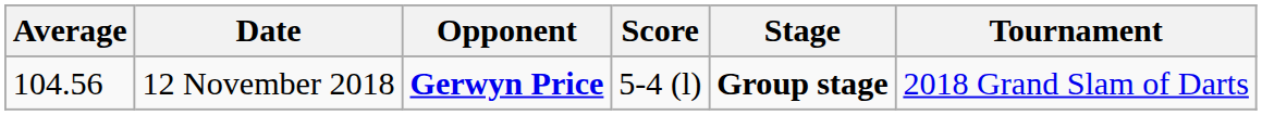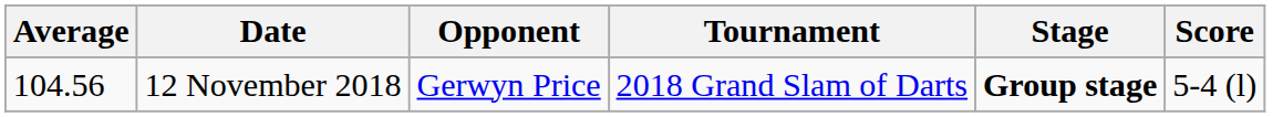columns swapped: Tournament <-> Score
12 November 2018 | Opponent: bold -> normal
